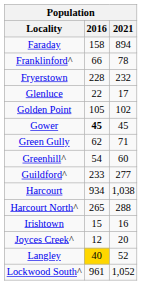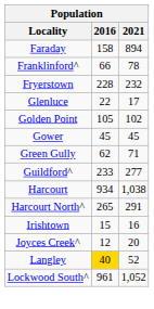Gower | 2016: bold -> normal
- row: Greenhill^ | 54 | 60
Harcourt North^ | 2021: 288 -> 291
